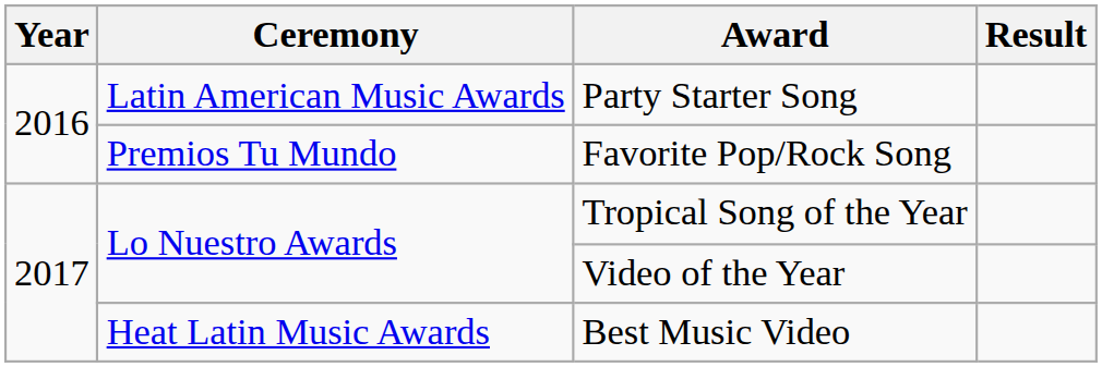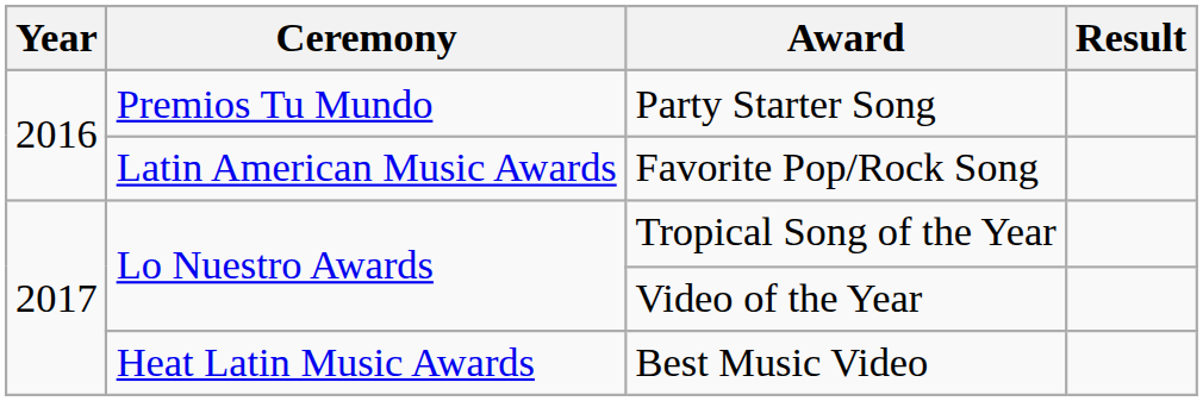Party Starter Song | Ceremony: Latin American Music Awards -> Premios Tu Mundo
Favorite Pop/Rock Song | Ceremony: Premios Tu Mundo -> Latin American Music Awards
